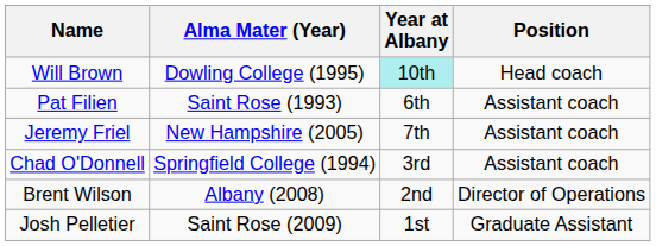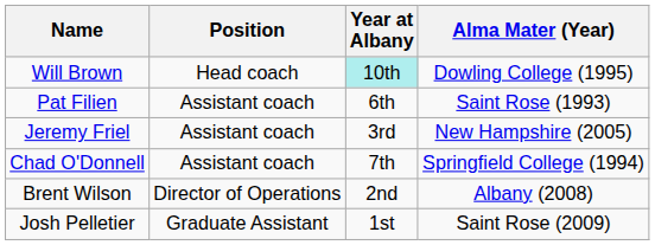columns swapped: Position <-> Alma Mater (Year)
Jeremy Friel | Year at Albany: 7th -> 3rd
Chad O'Donnell | Year at Albany: 3rd -> 7th
